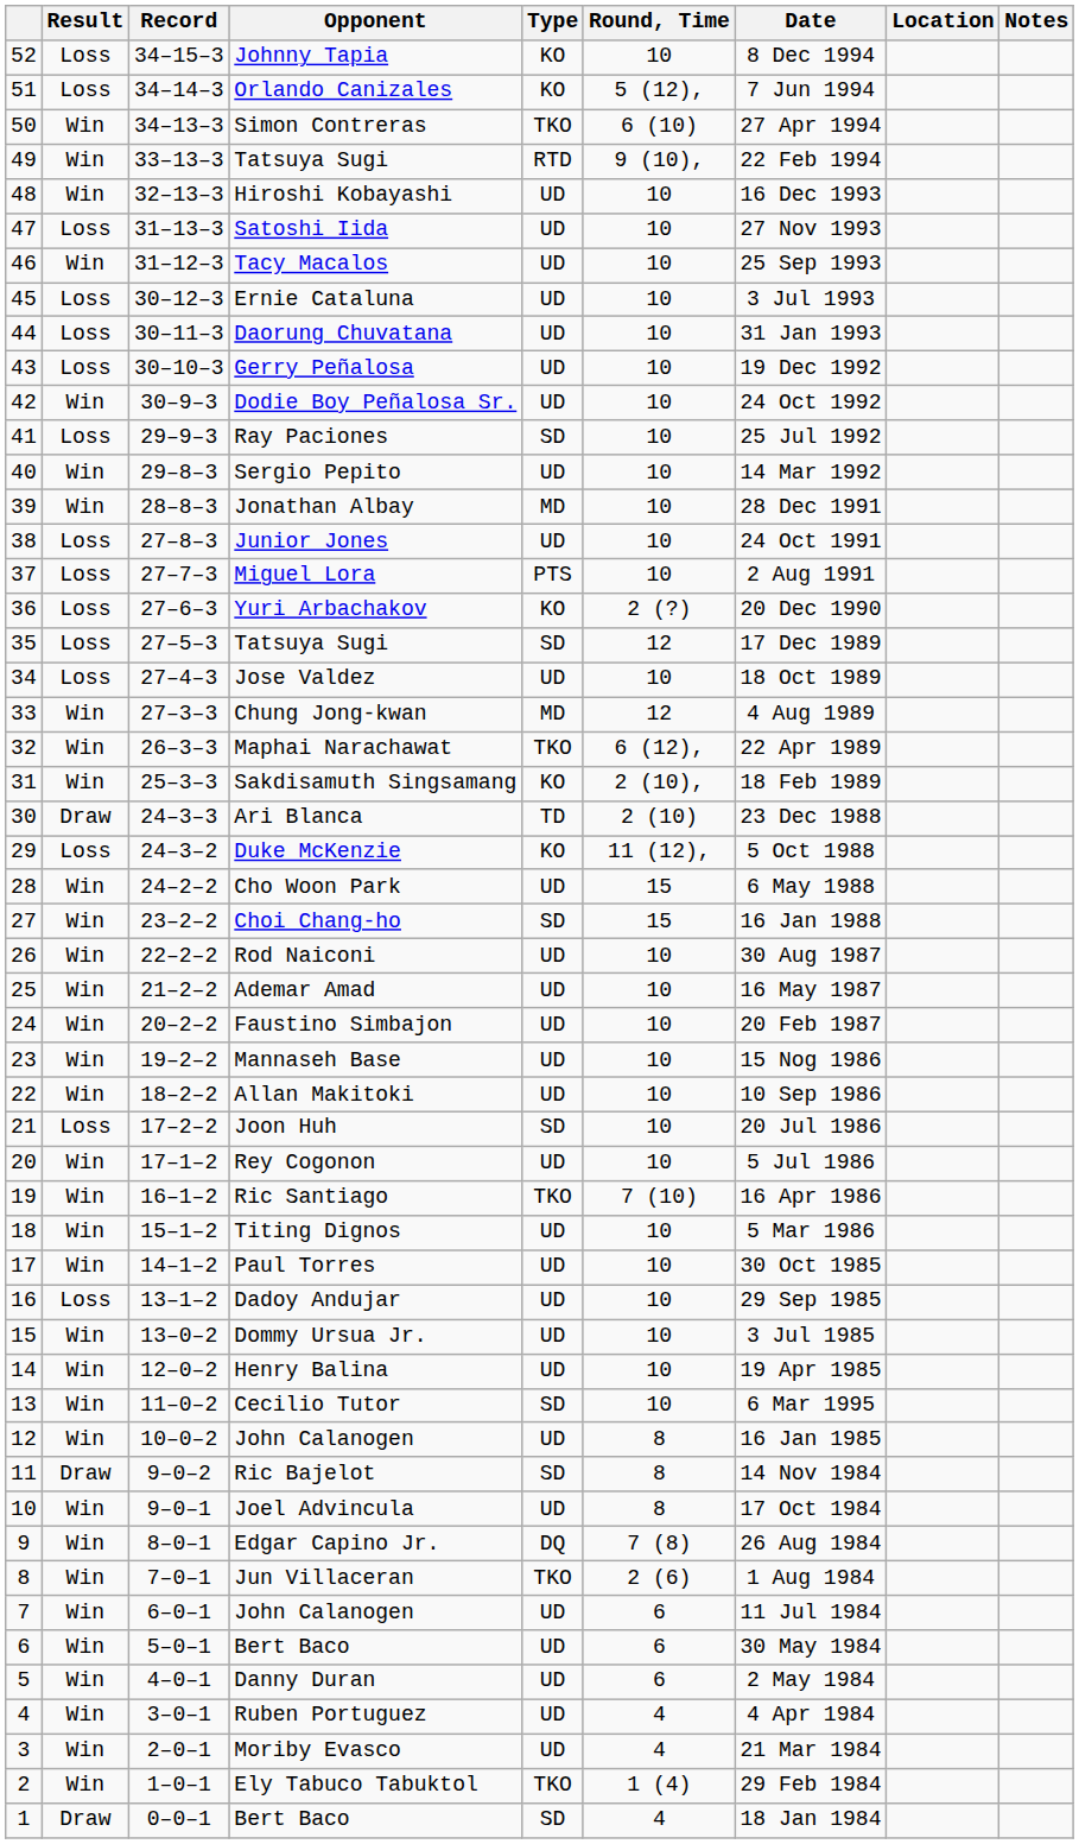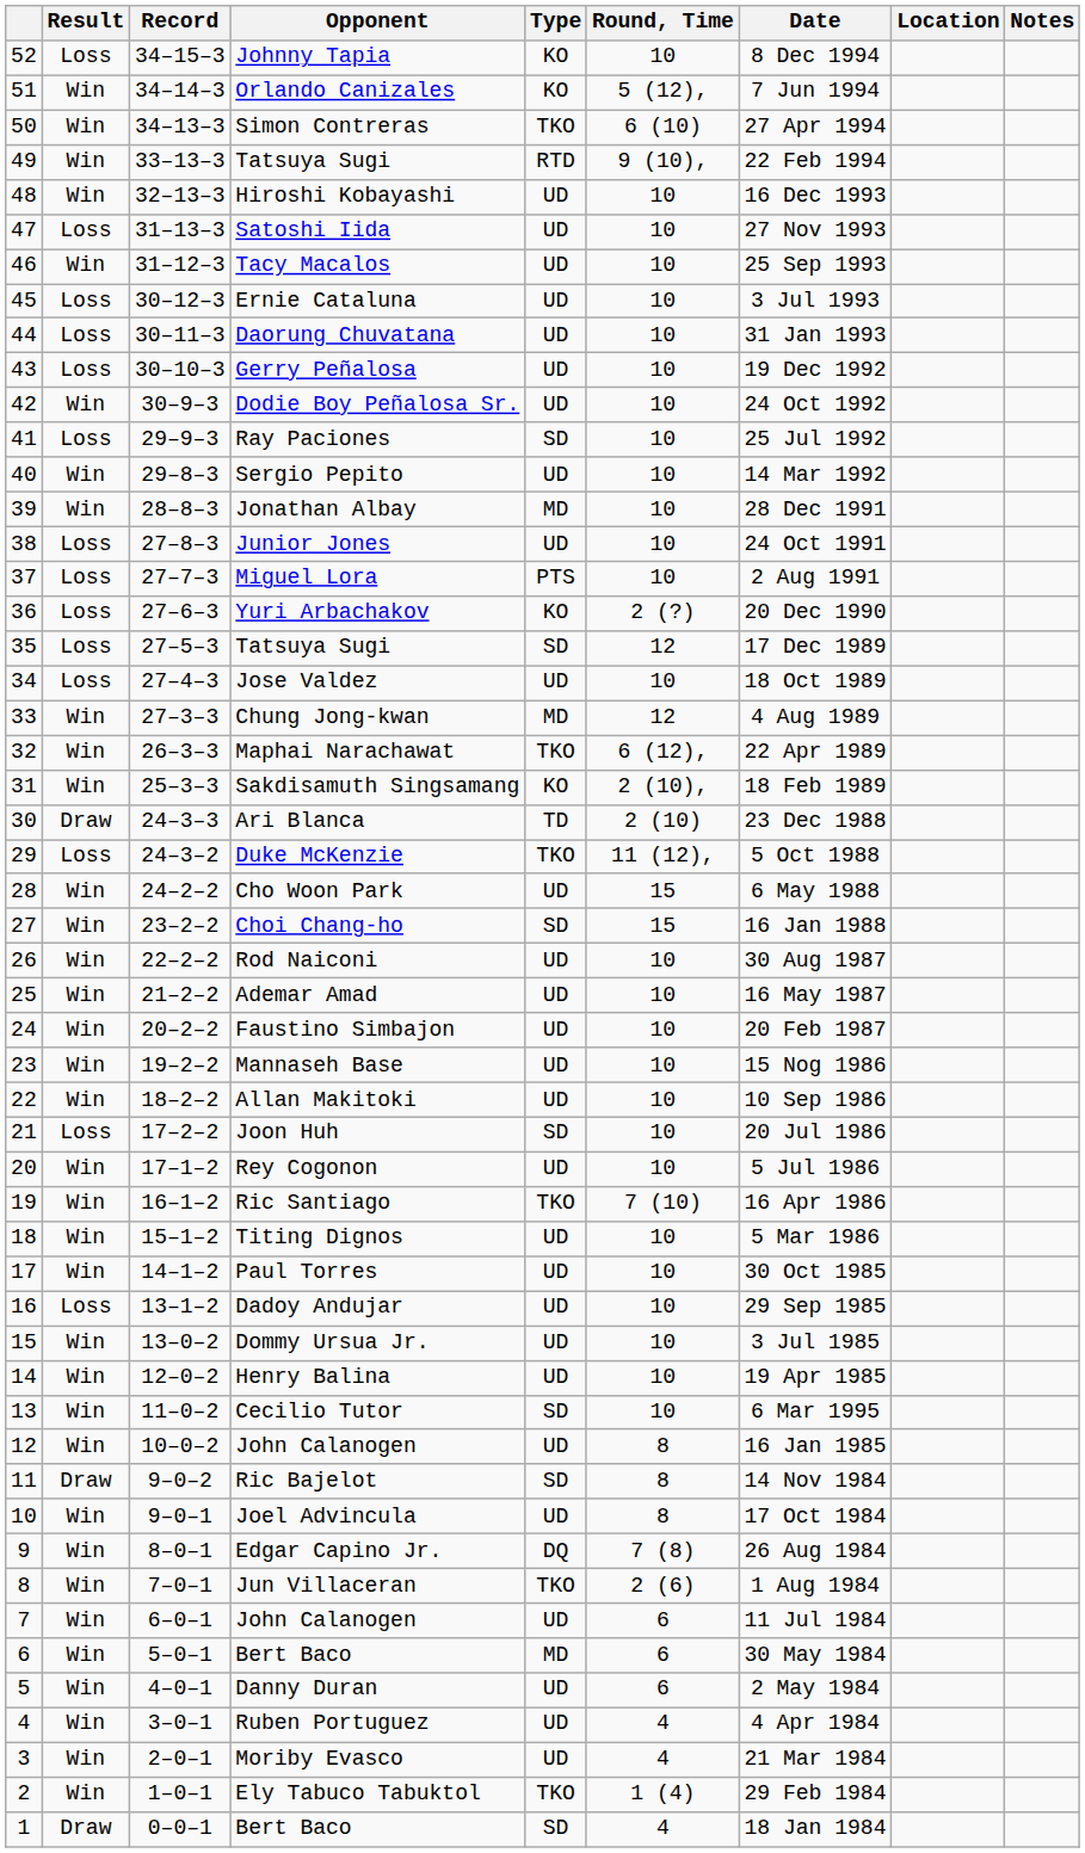Orlando Canizales | Result: Loss -> Win
Duke McKenzie | Type: KO -> TKO
6 / Bert Baco | Type: UD -> MD
